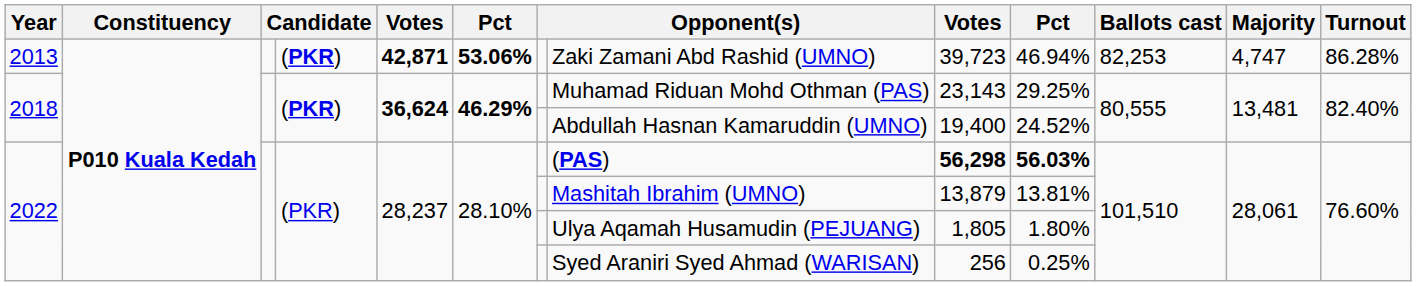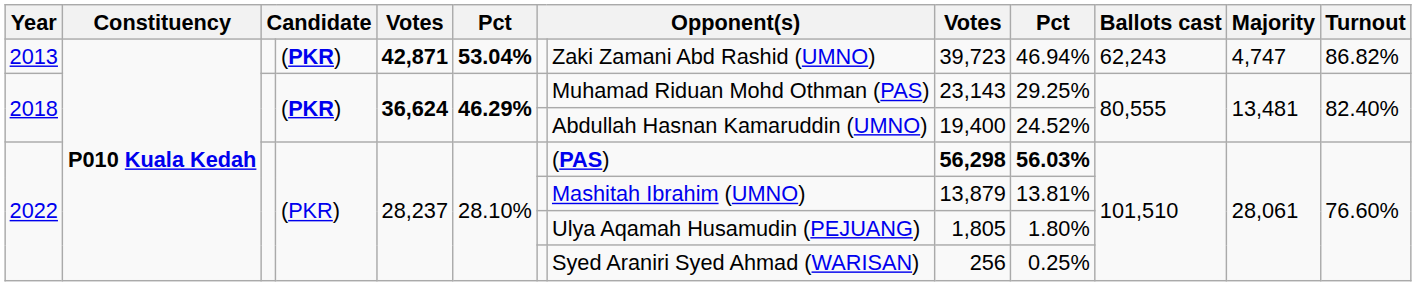2013 | column 6: 53.06% -> 53.04%
2013 | Ballots cast: 82,253 -> 62,243
2013 | Turnout: 86.28% -> 86.82%
